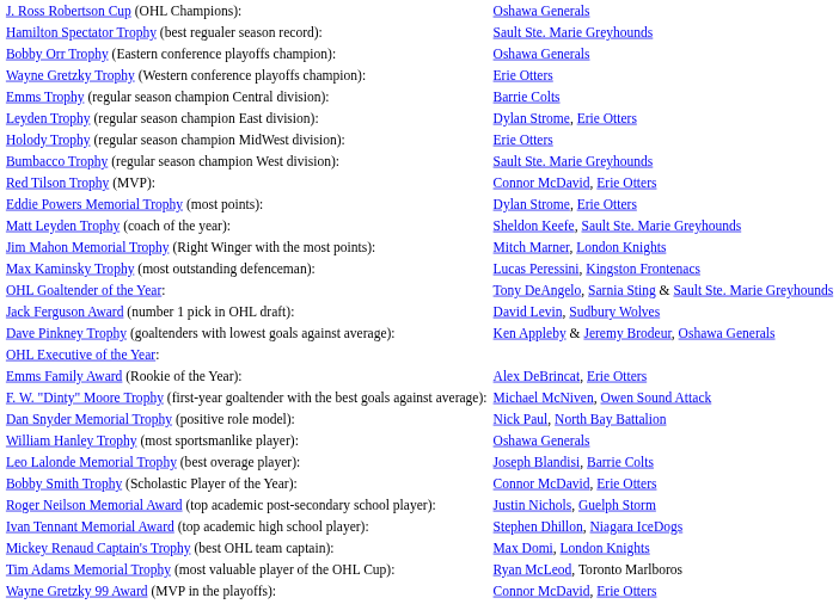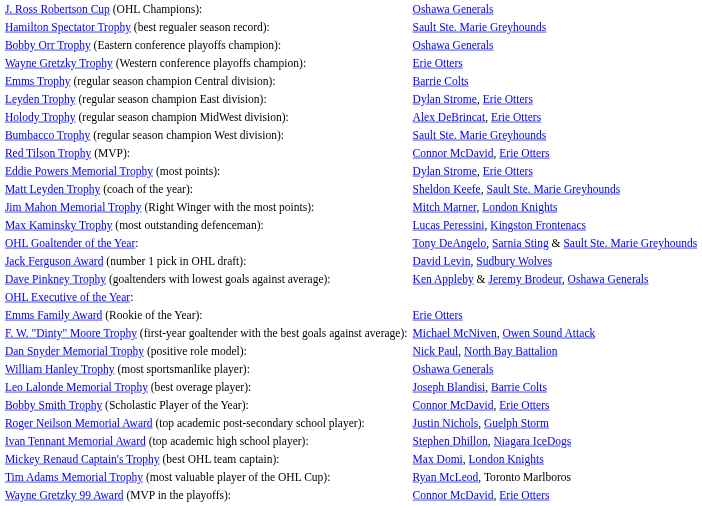Holody Trophy (regular season champion MidWest division): | column 2: Erie Otters -> Alex DeBrincat, Erie Otters
Emms Family Award (Rookie of the Year): | column 2: Alex DeBrincat, Erie Otters -> Erie Otters
